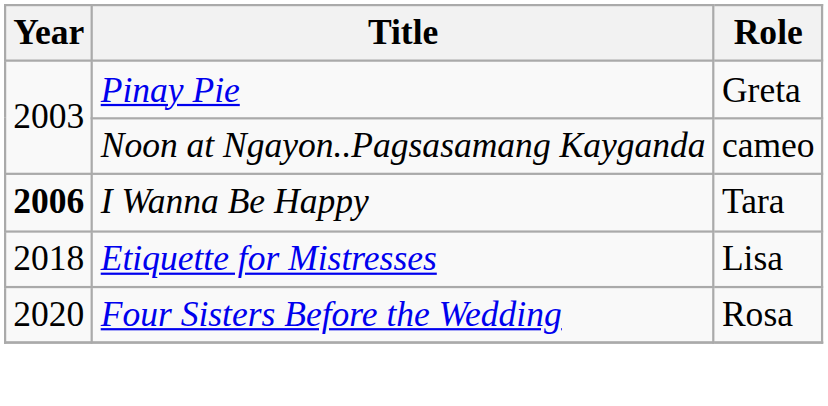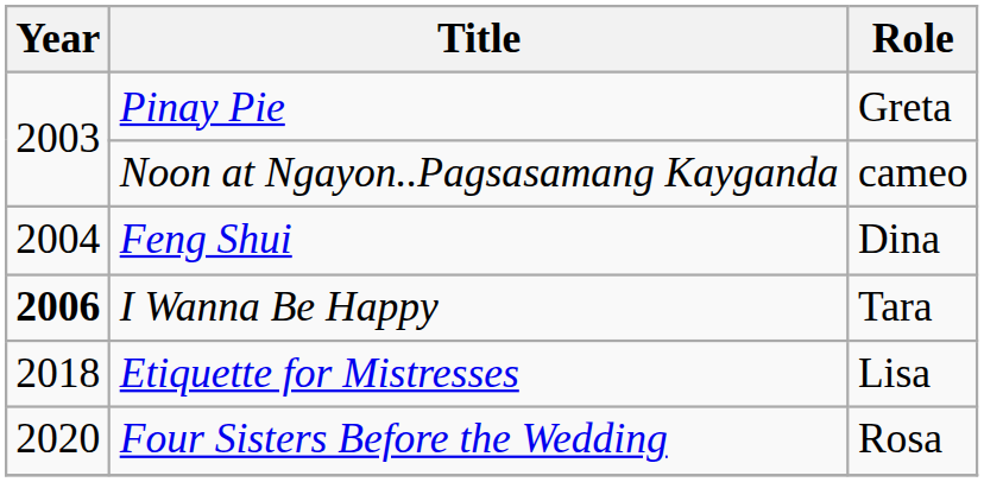+ row: 2004 | Feng Shui | Dina
